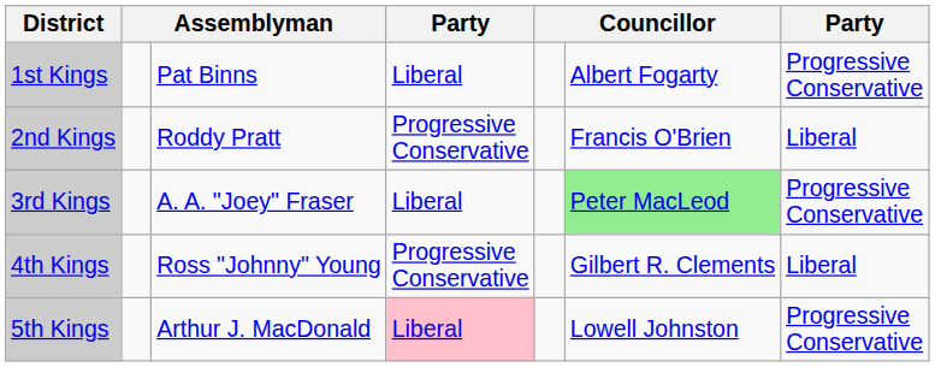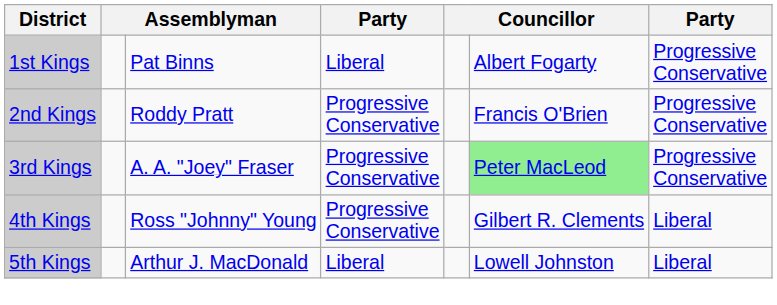2nd Kings | column 7: Liberal -> Progressive Conservative
3rd Kings | column 4: Liberal -> Progressive Conservative
5th Kings | column 4: pink background -> no background
5th Kings | column 7: Progressive Conservative -> Liberal
